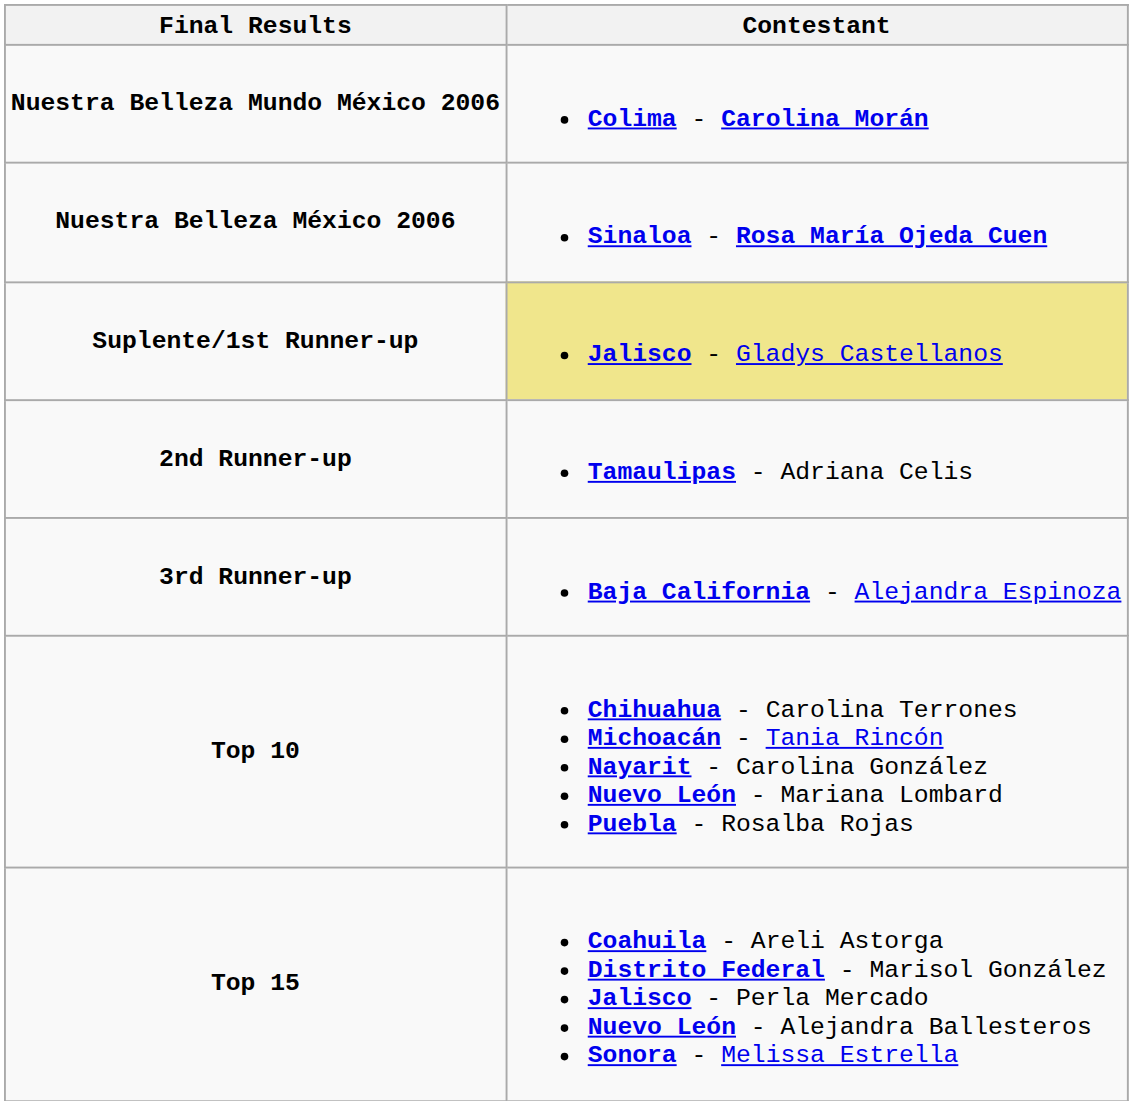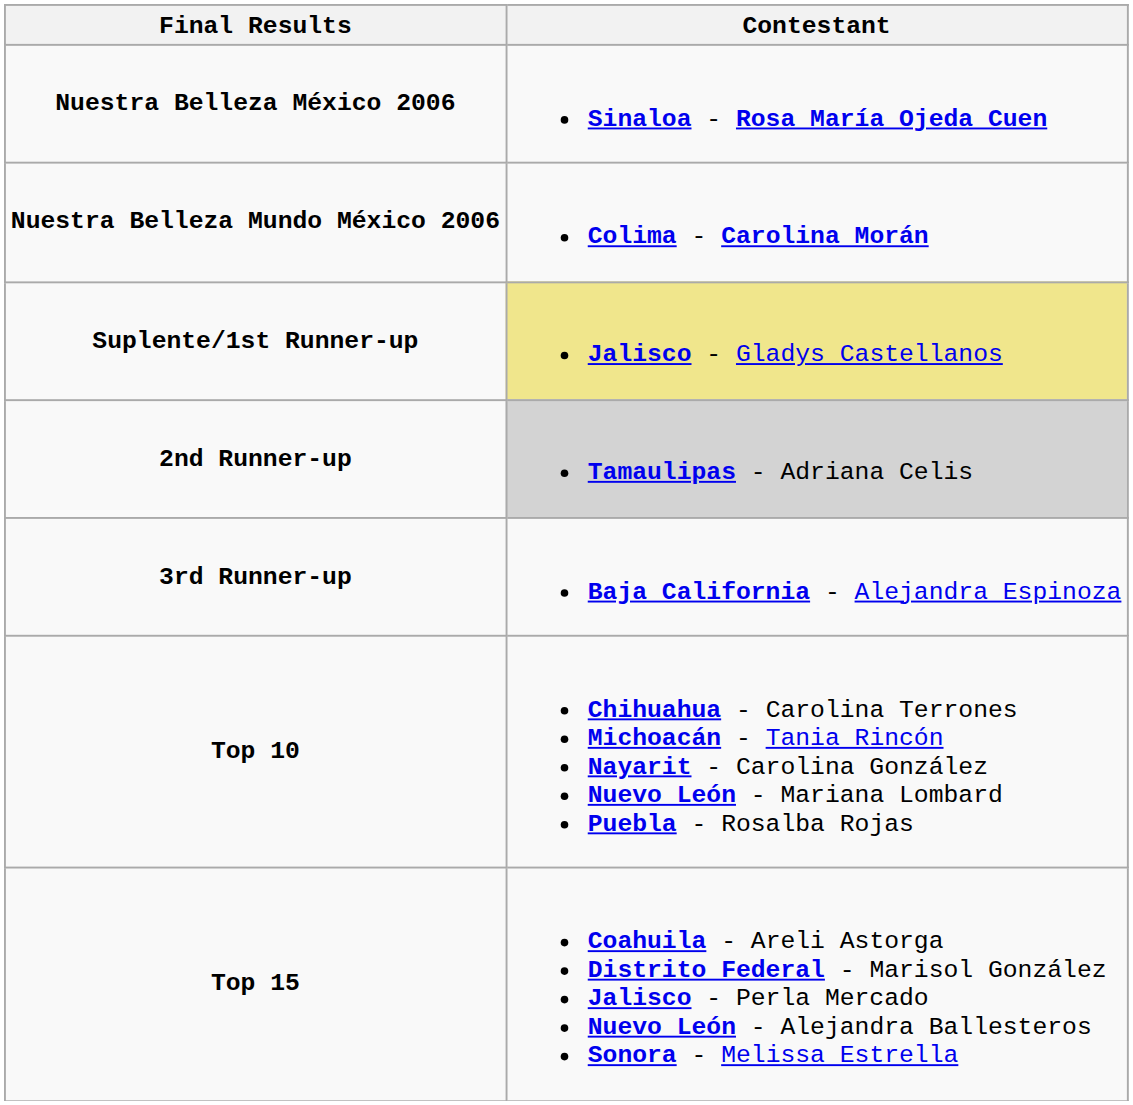rows swapped: Nuestra Belleza México 2006 <-> Nuestra Belleza Mundo México 2006
2nd Runner-up | Contestant: no background -> lightgrey background
